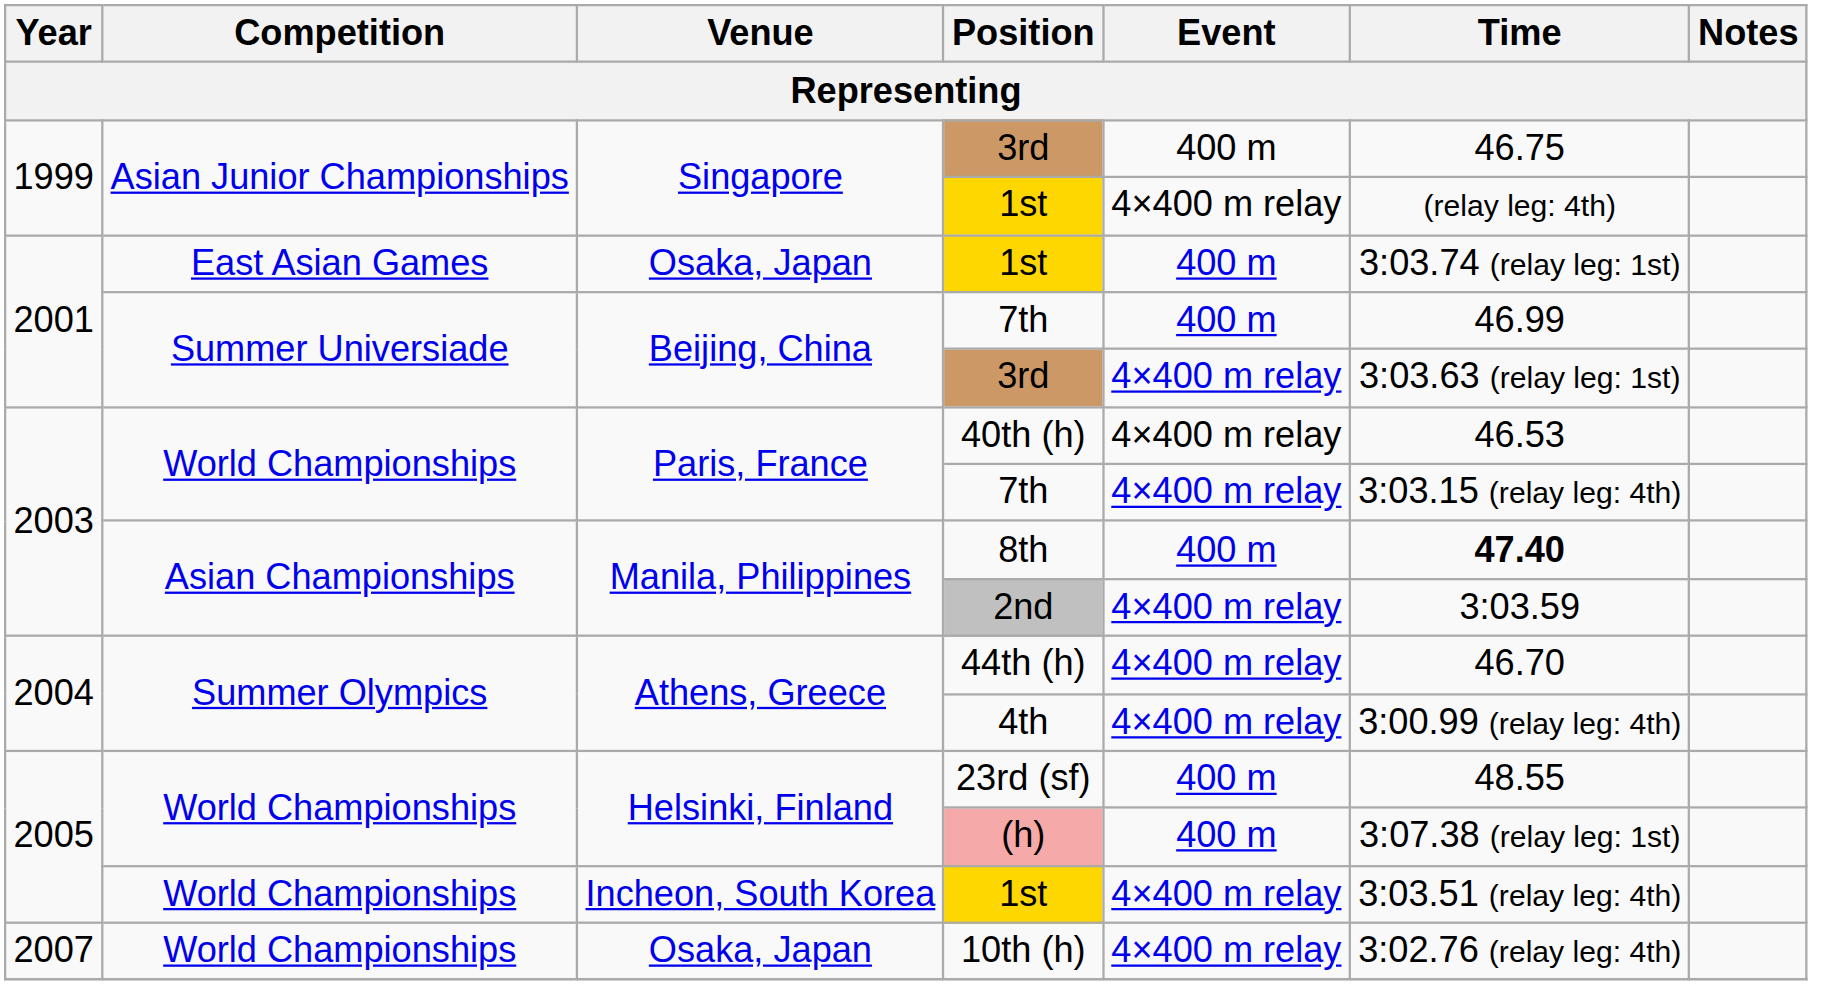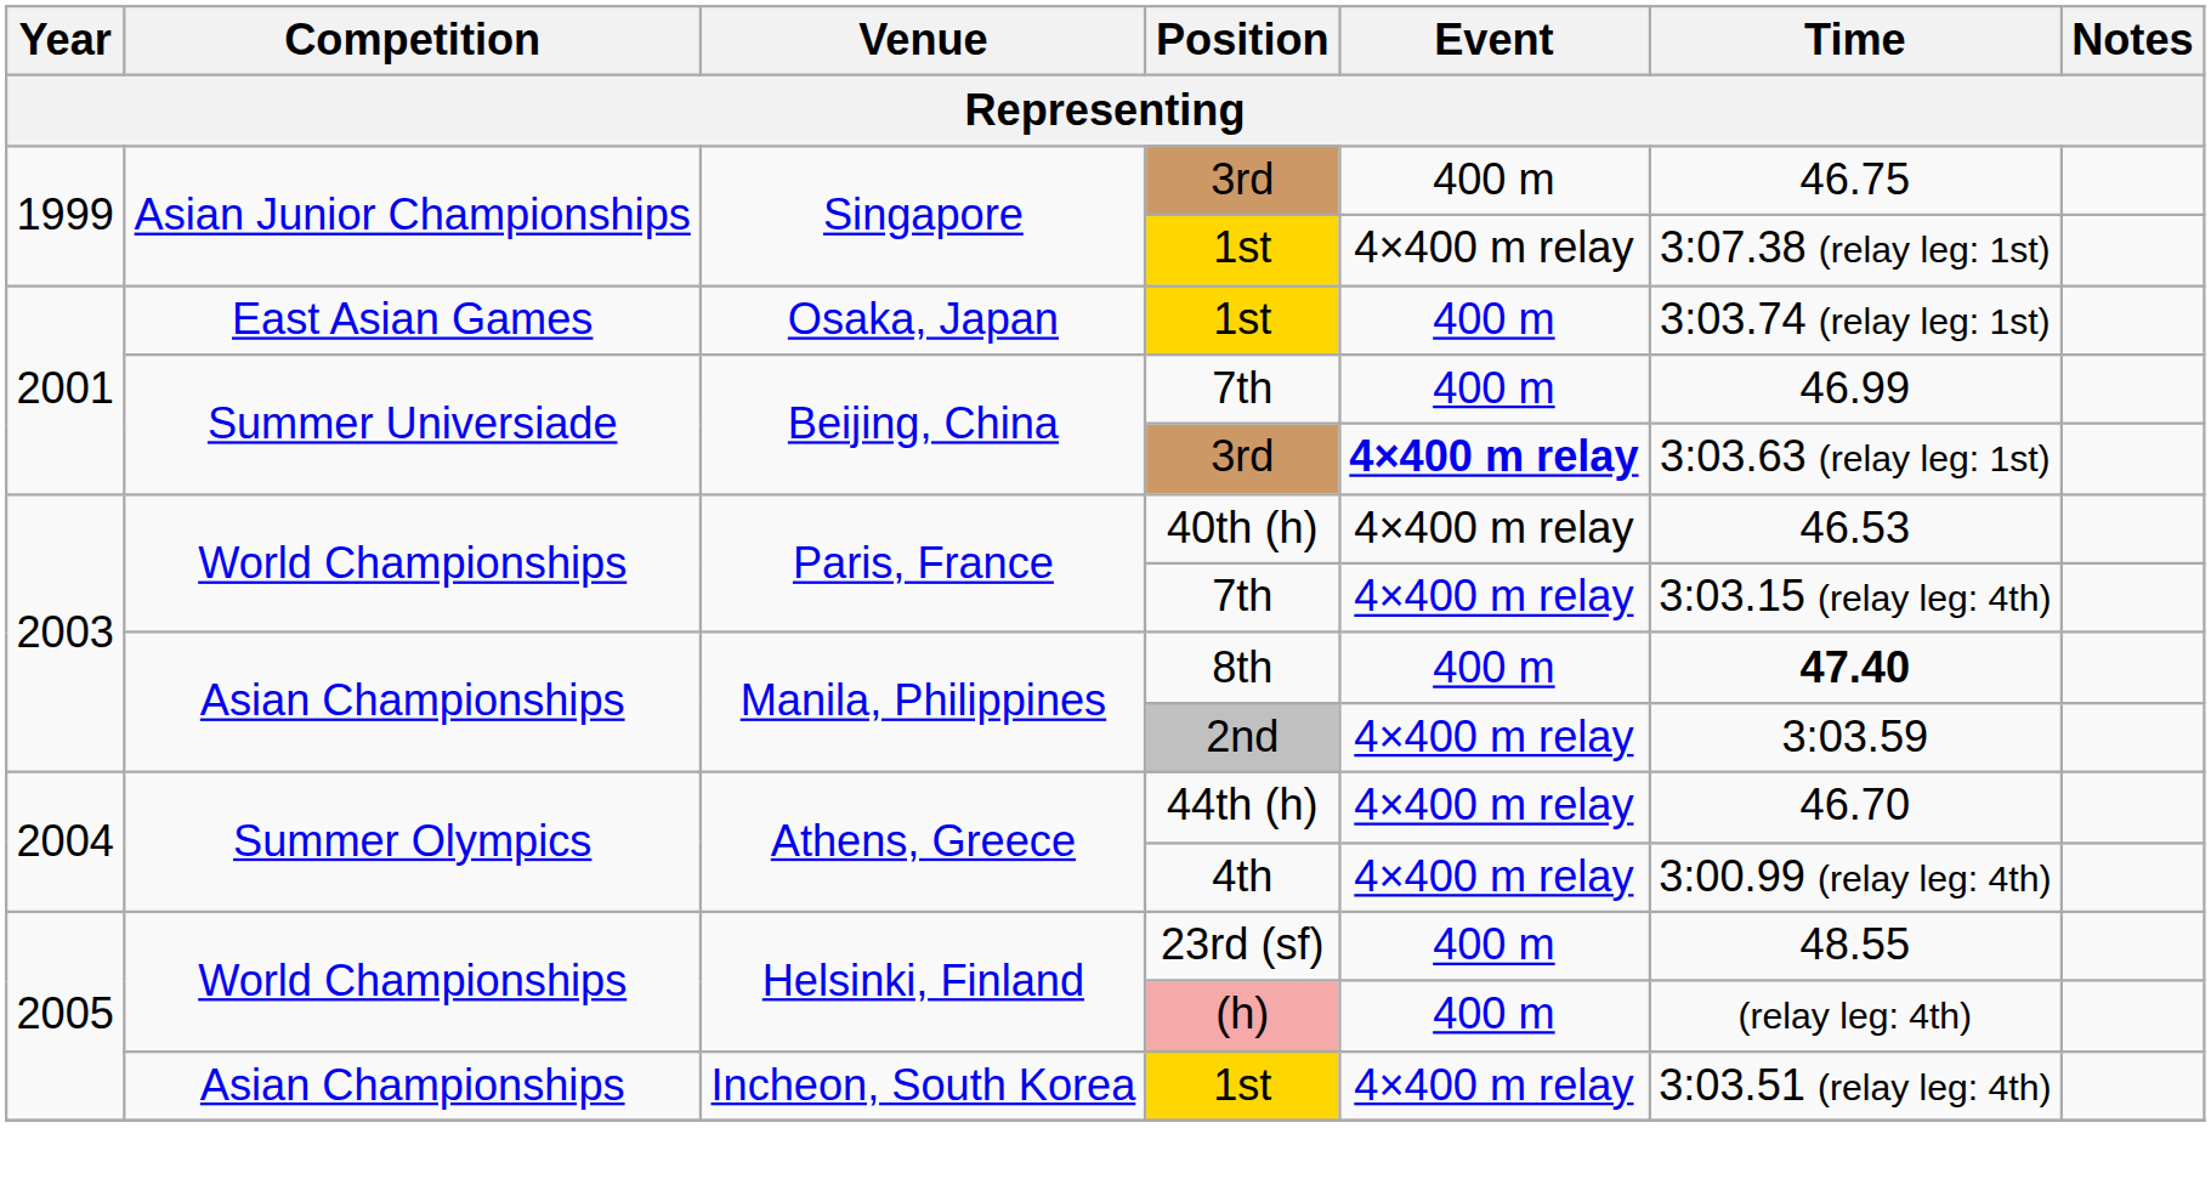Singapore / 1st | Time: (relay leg: 4th) -> 3:07.38 (relay leg: 1st)
Beijing, China / 3rd | Event: normal -> bold
(h) | Time: 3:07.38 (relay leg: 1st) -> (relay leg: 4th)
Incheon, South Korea / 1st | Competition: World Championships -> Asian Championships
- row: 2007 | World Championships | Osaka, Japan | 10th (h) | 4×400 m relay | 3:02.76 (relay leg: 4th)
